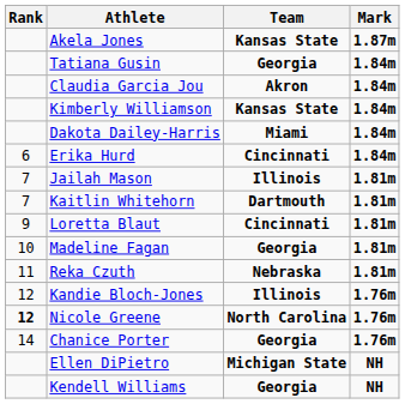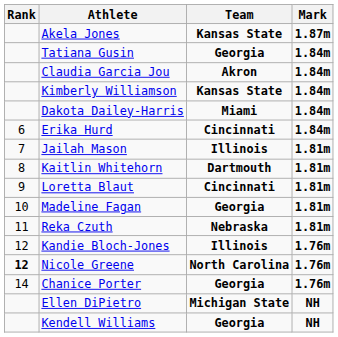Kaitlin Whitehorn | Rank: 7 -> 8
